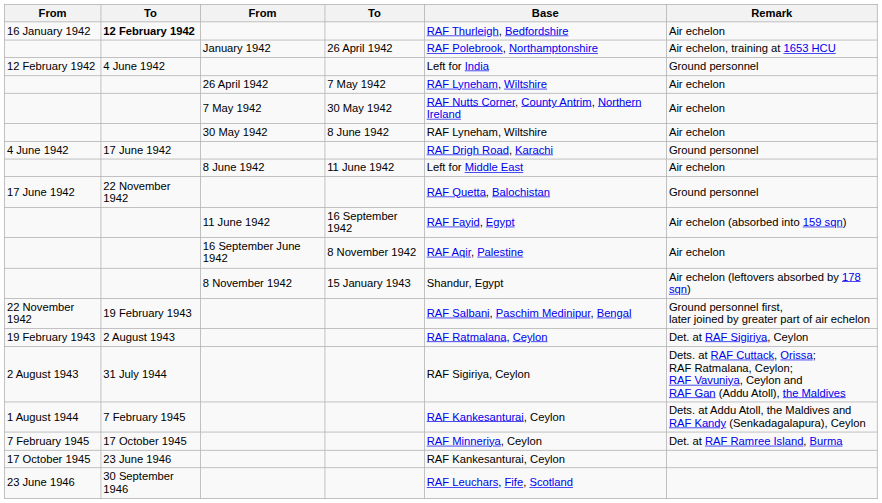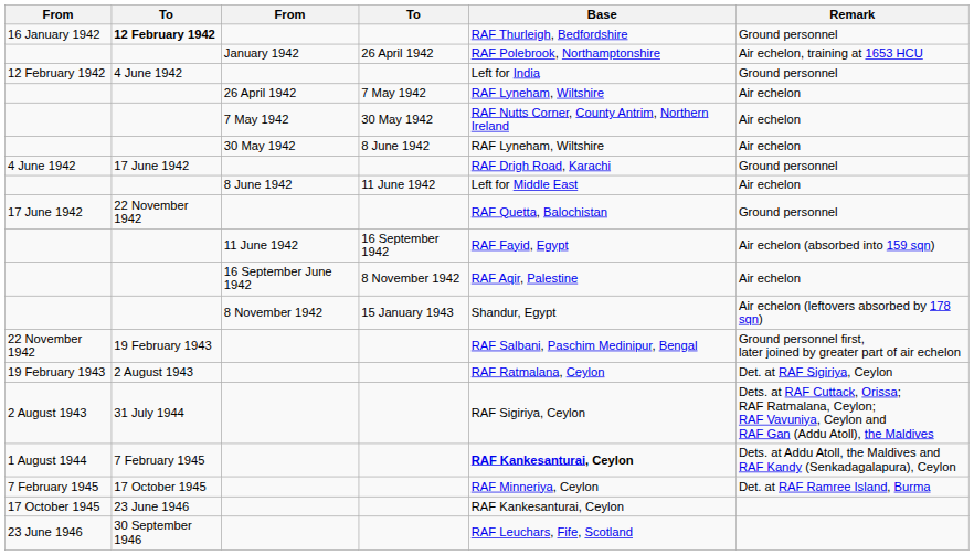16 January 1942 | Remark: Air echelon -> Ground personnel
1 August 1944 | Base: normal -> bold
